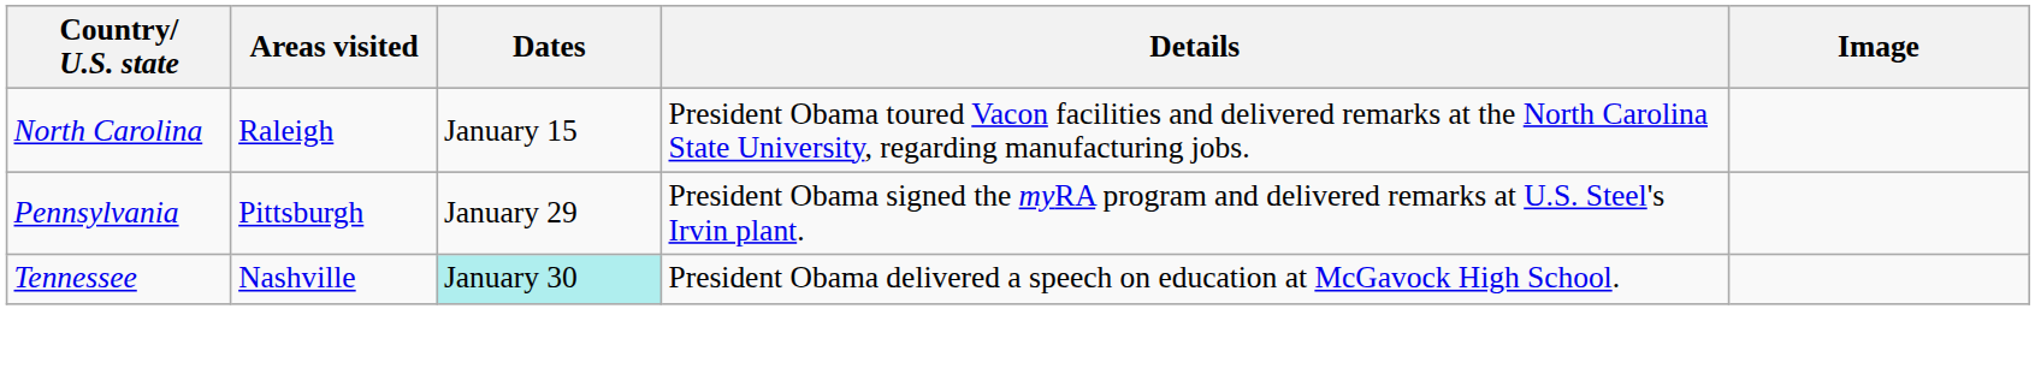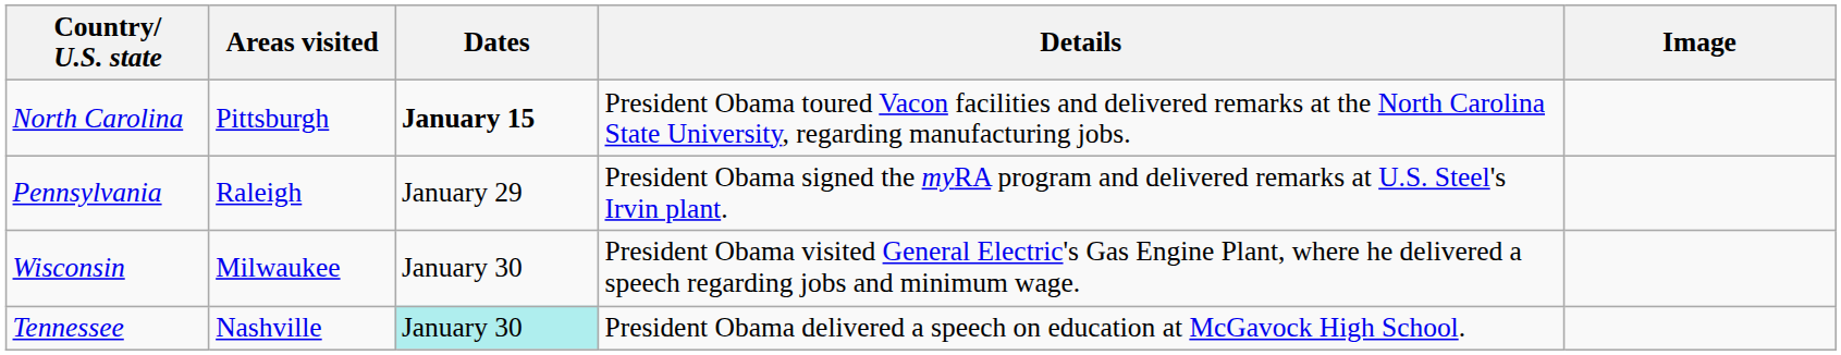North Carolina | Areas visited: Raleigh -> Pittsburgh
North Carolina | Dates: normal -> bold
Pennsylvania | Areas visited: Pittsburgh -> Raleigh
+ row: Wisconsin | Milwaukee | January 30 | President Obama visited General Electric's Gas Engine Plant, where he delivered a speech regarding jobs and minimum wage.
